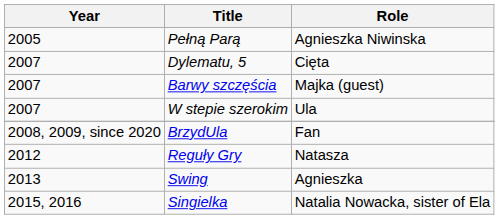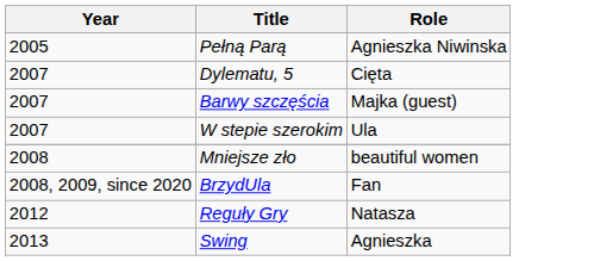+ row: 2008 | Mniejsze zło | beautiful women
- row: 2015, 2016 | Singielka | Natalia Nowacka, sister of Ela
